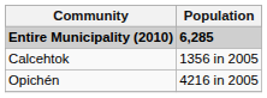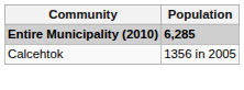- row: Opichén | 4216 in 2005
